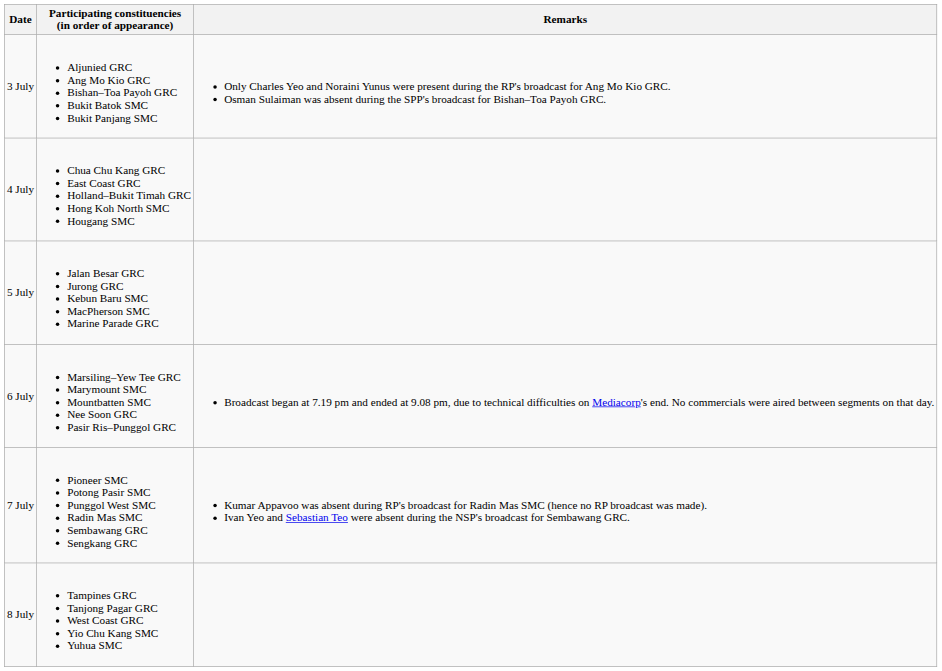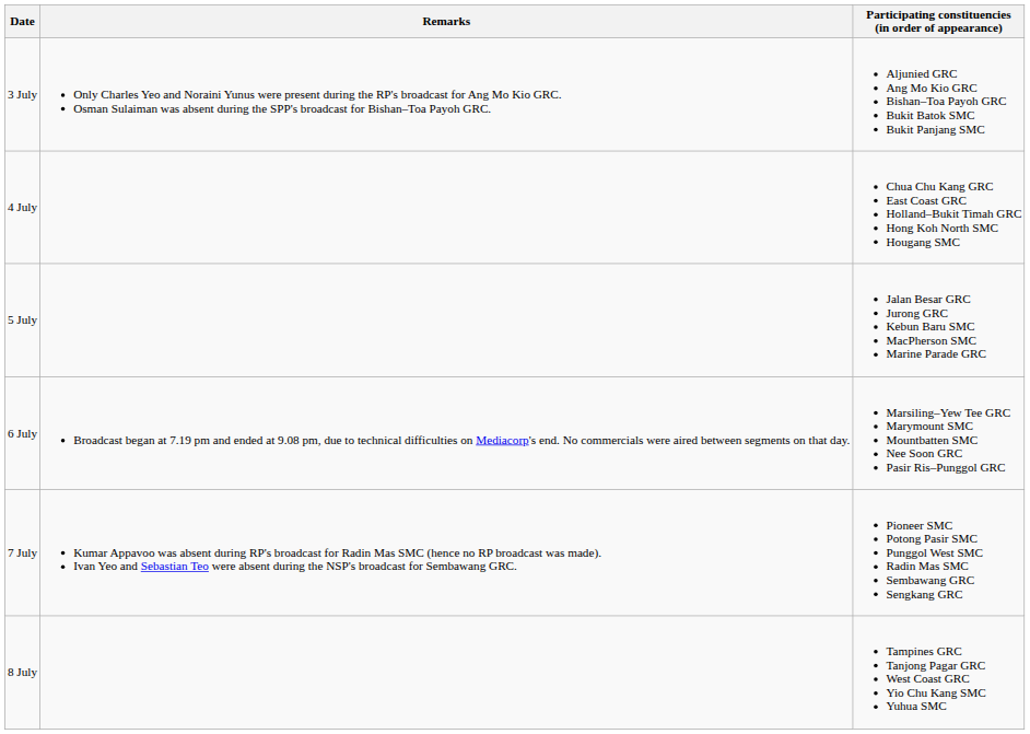columns swapped: Participating constituencies (in order of appearance) <-> Remarks
